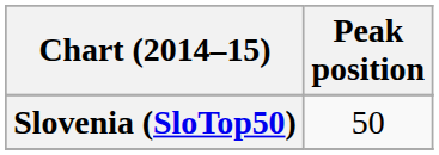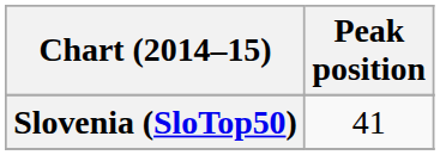Slovenia (SloTop50) | Peak position: 50 -> 41
